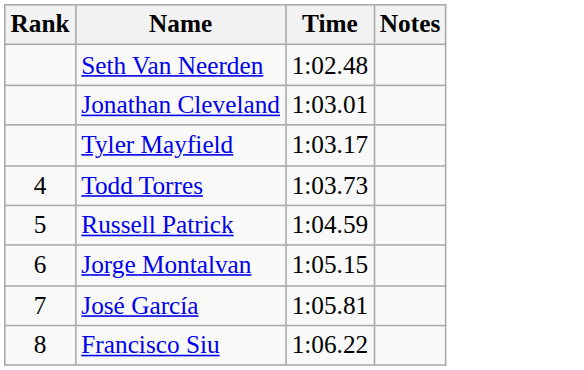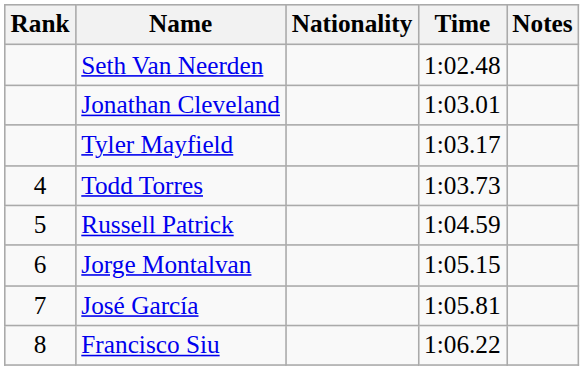+ column: Nationality
